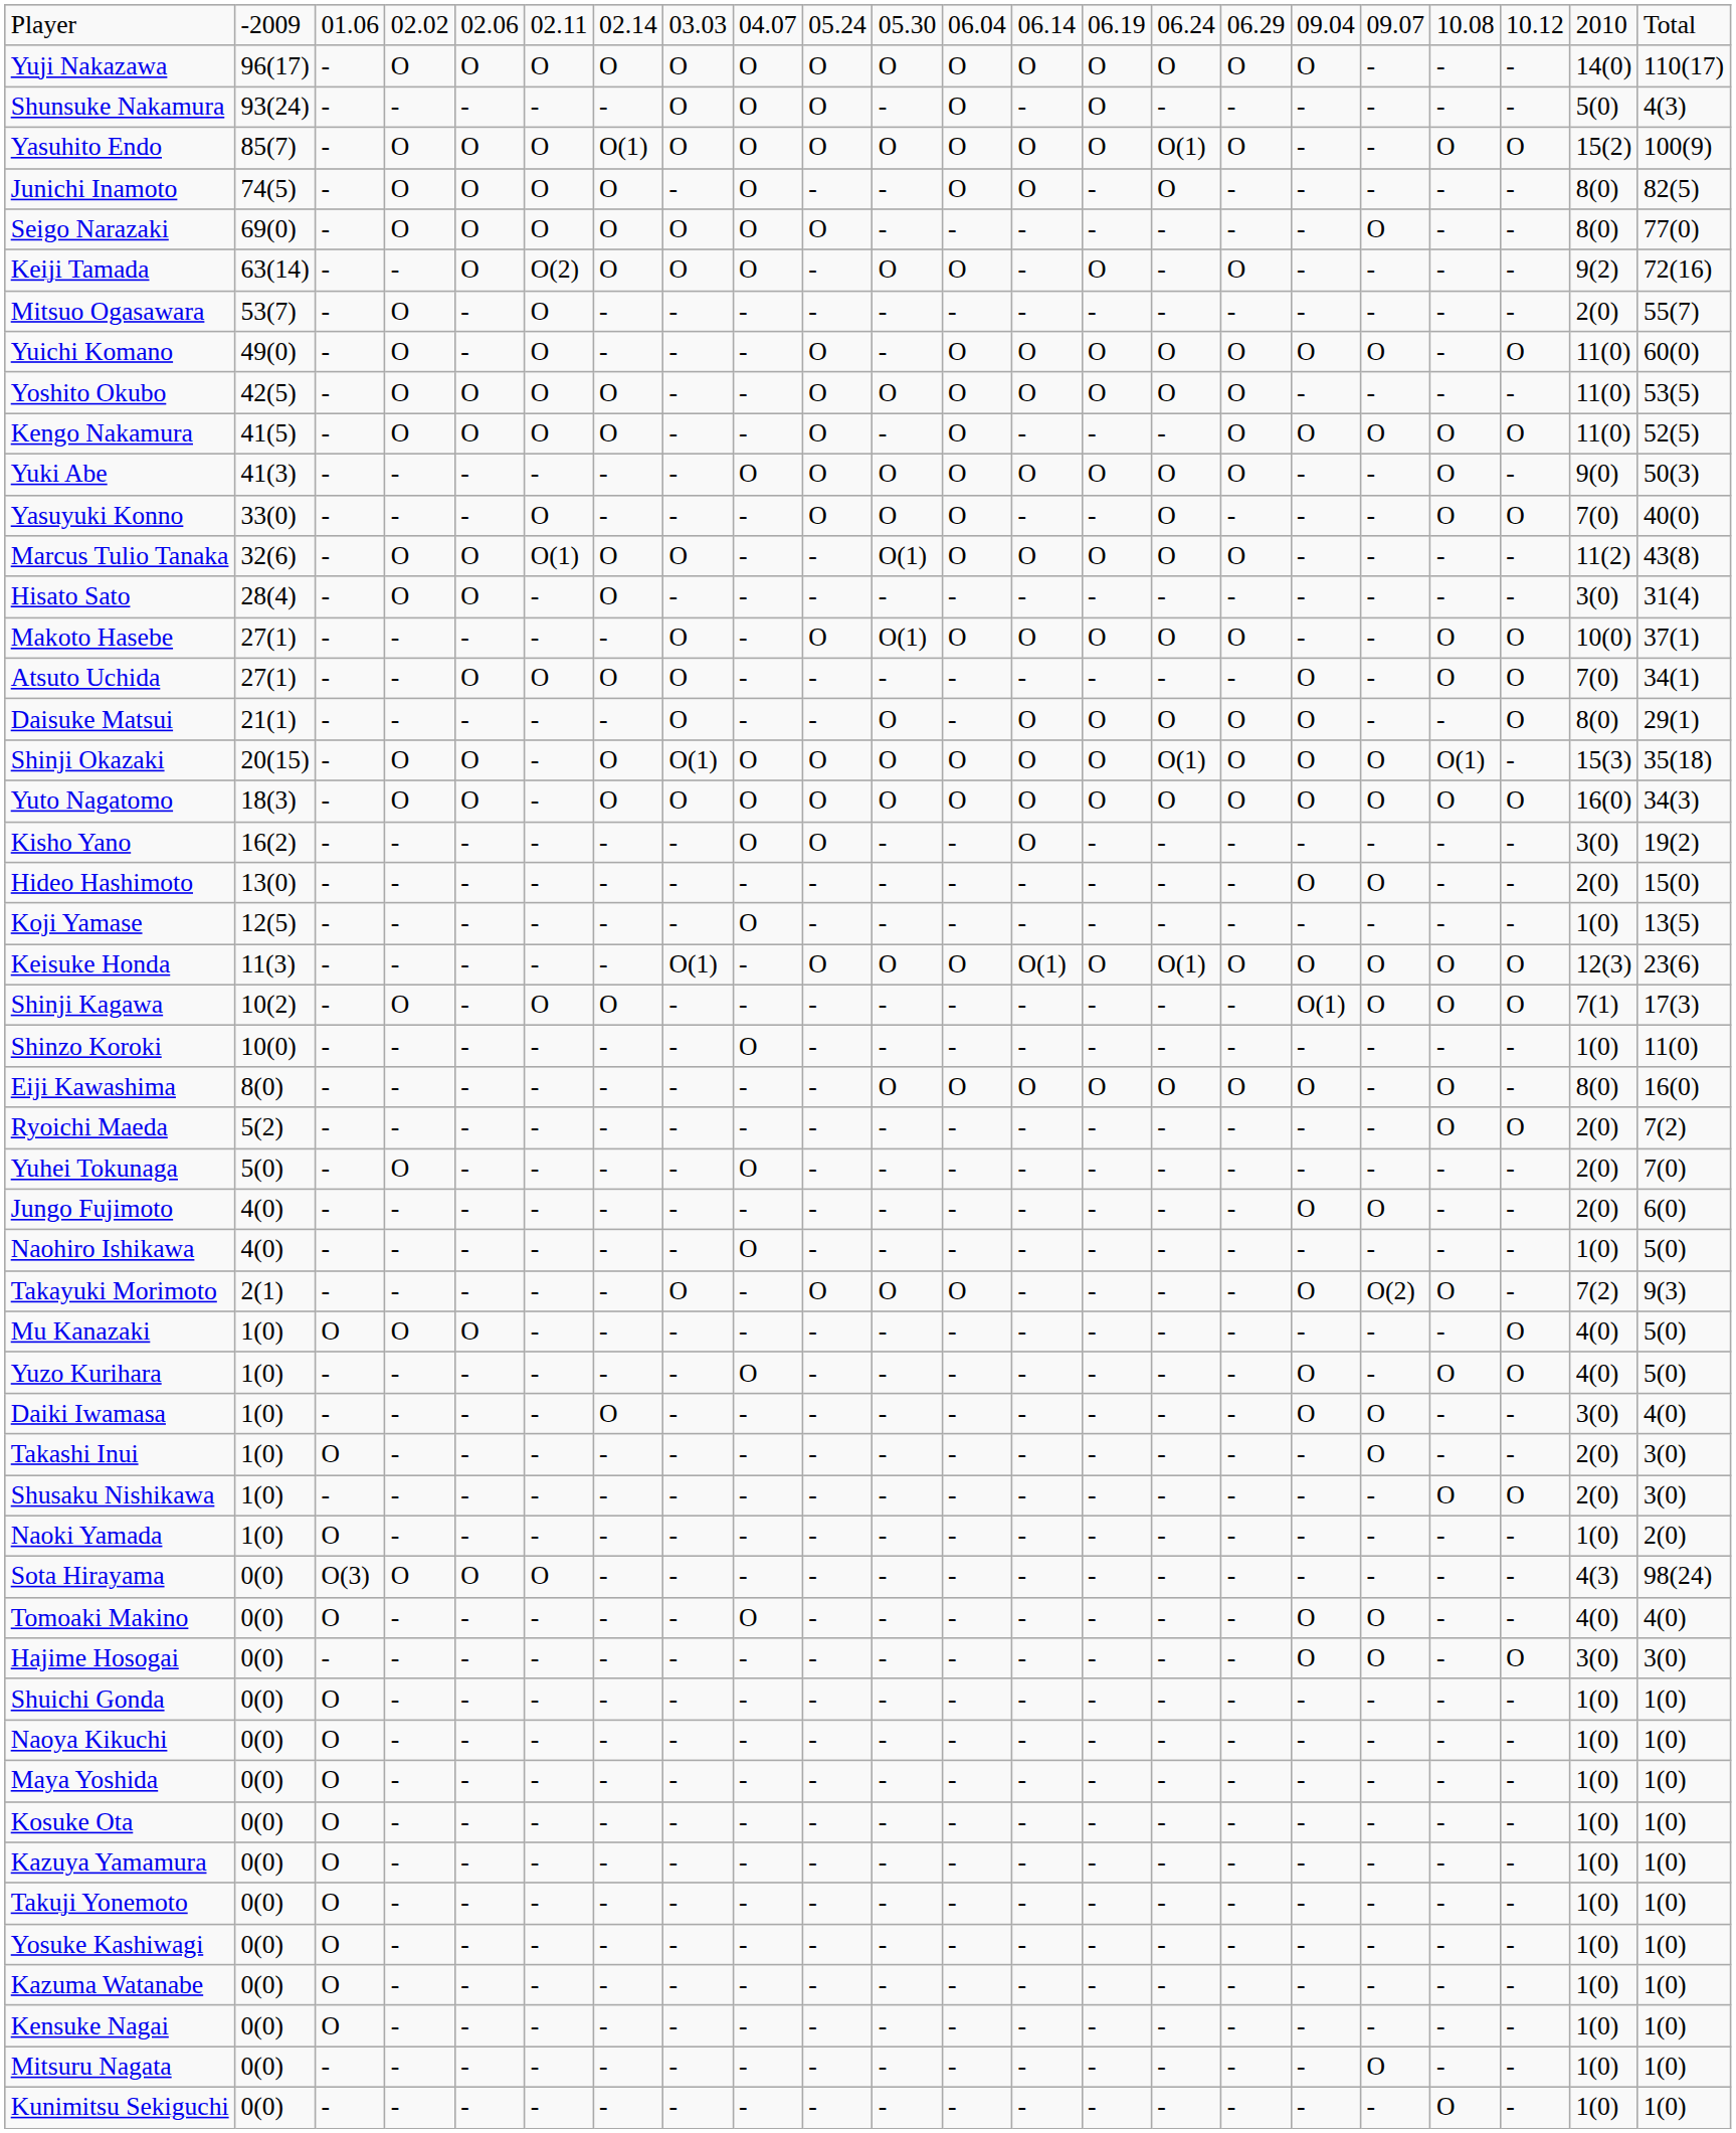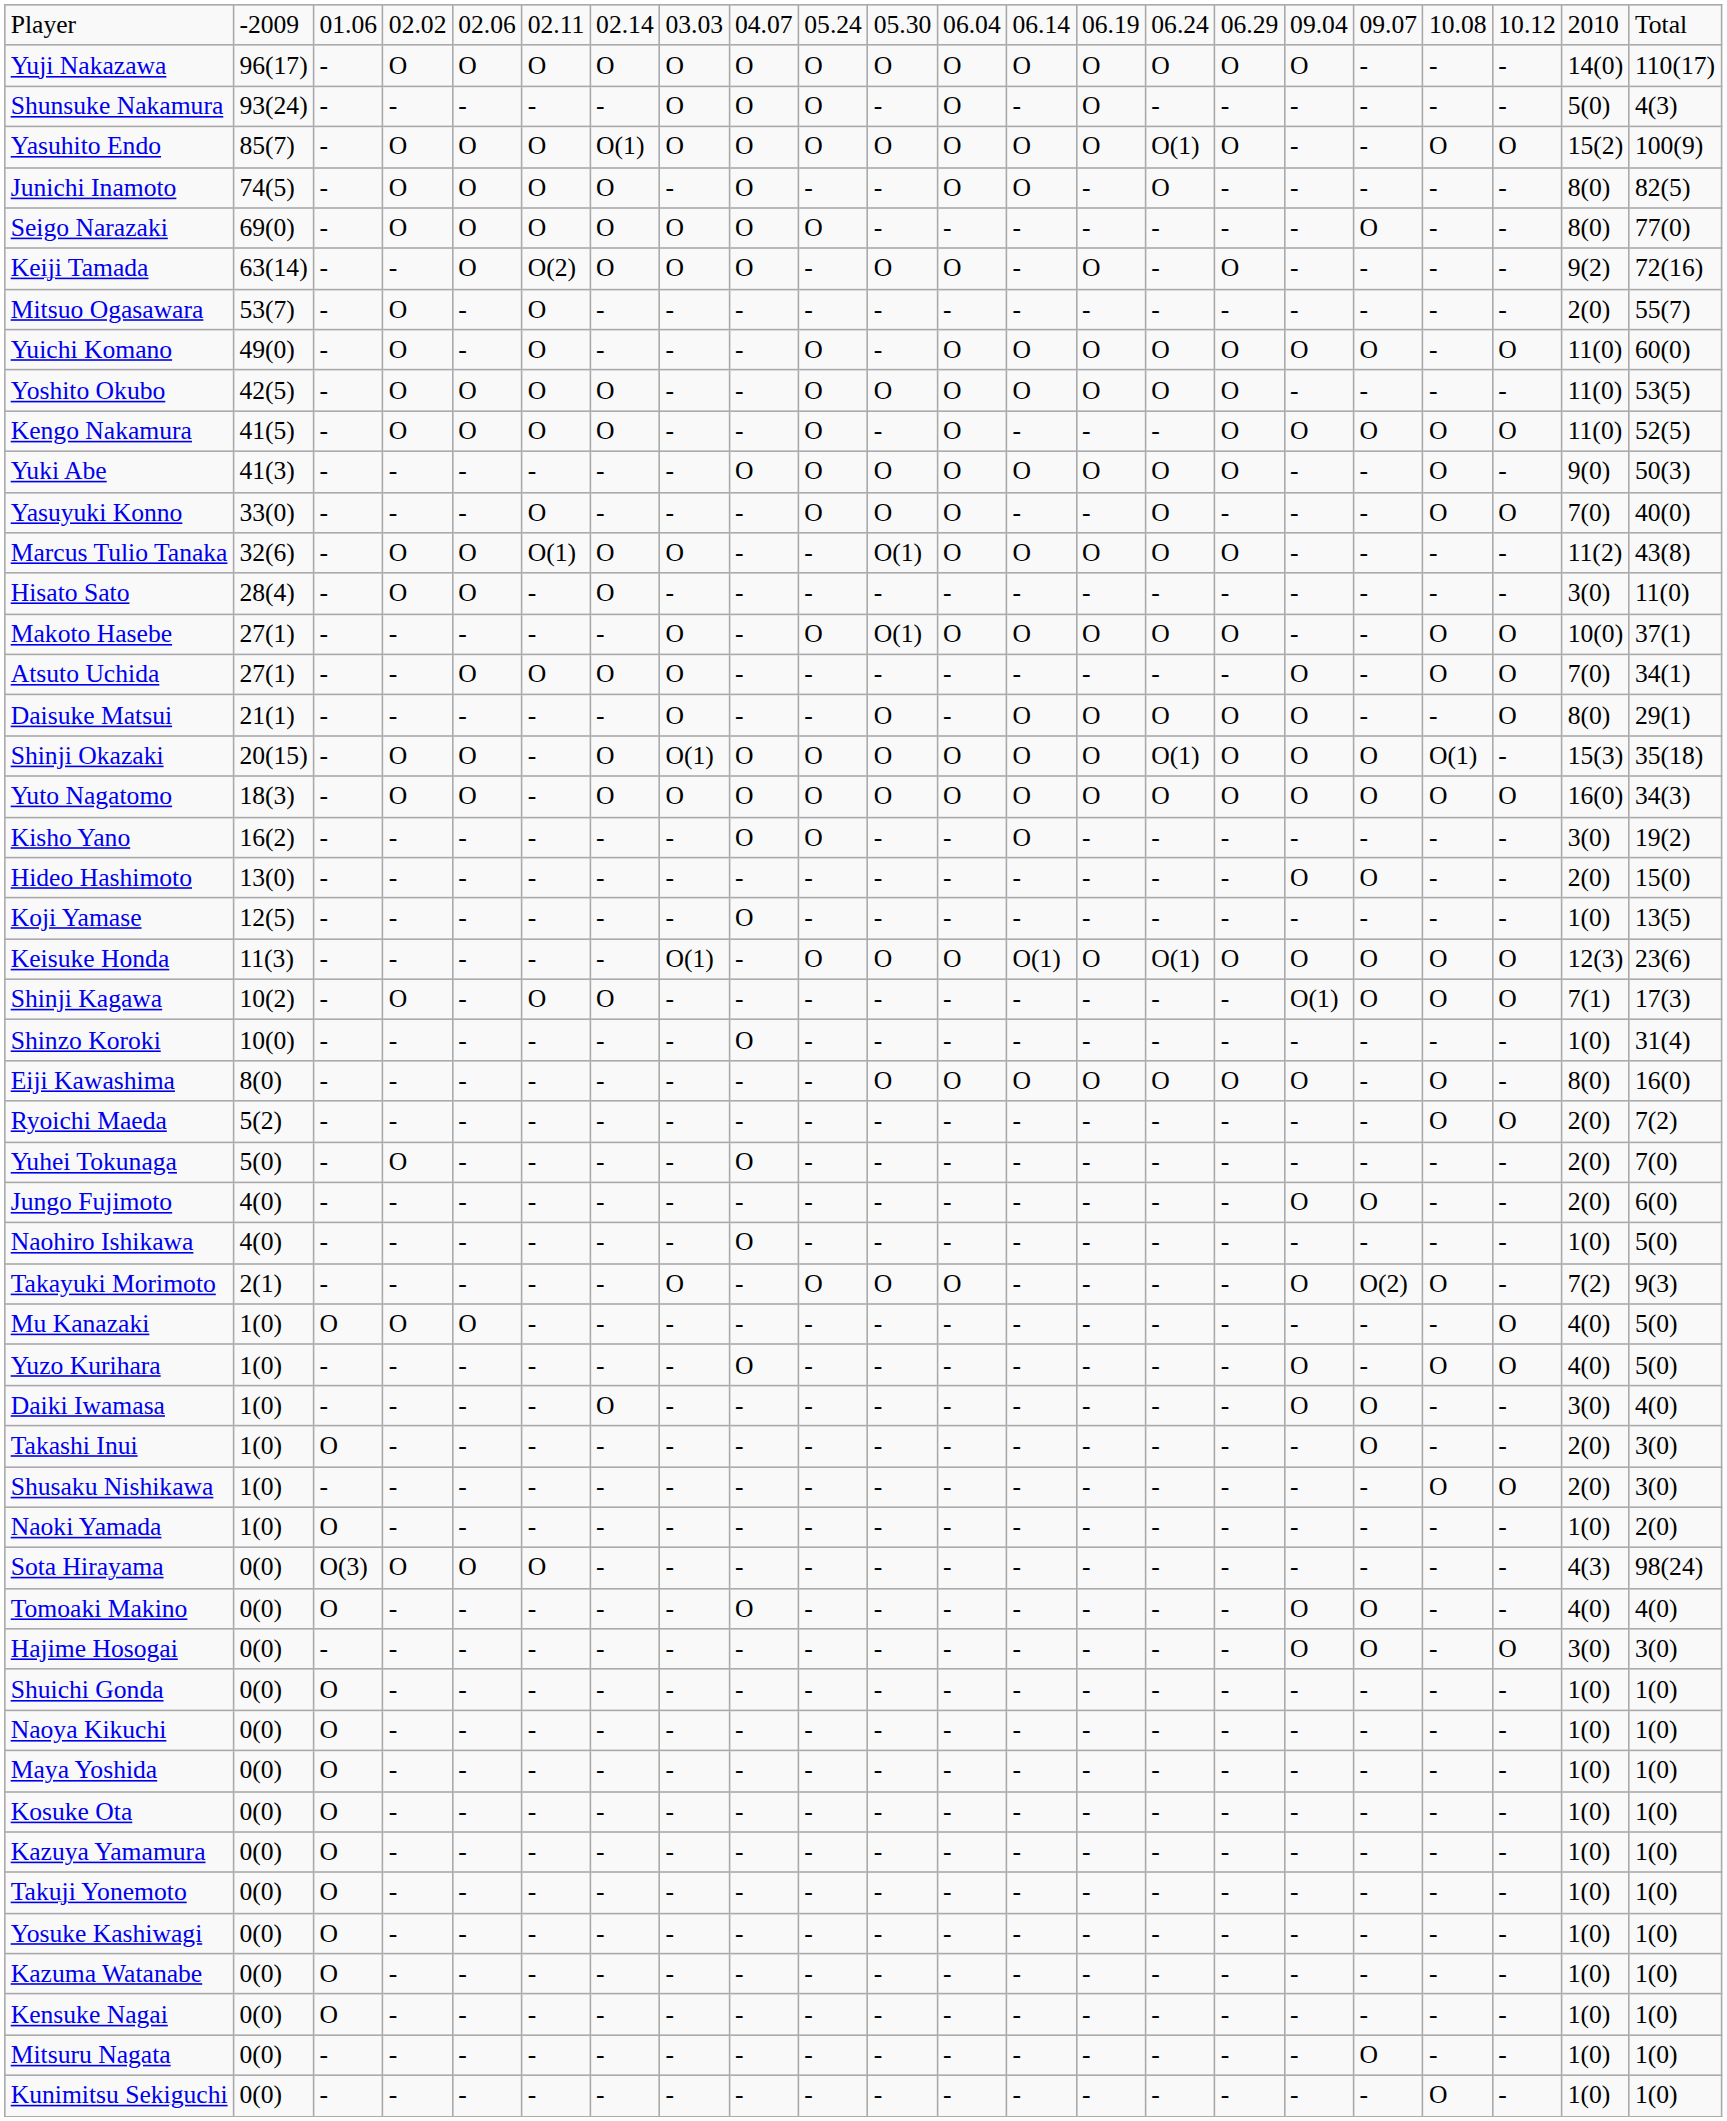Hisato Sato | column 22: 31(4) -> 11(0)
Shinzo Koroki | column 22: 11(0) -> 31(4)
